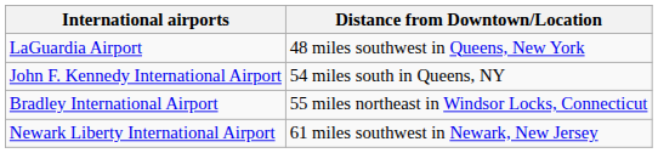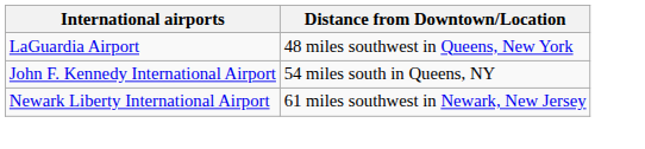- row: Bradley International Airport | 55 miles northeast in Windsor Locks, Connecticut
